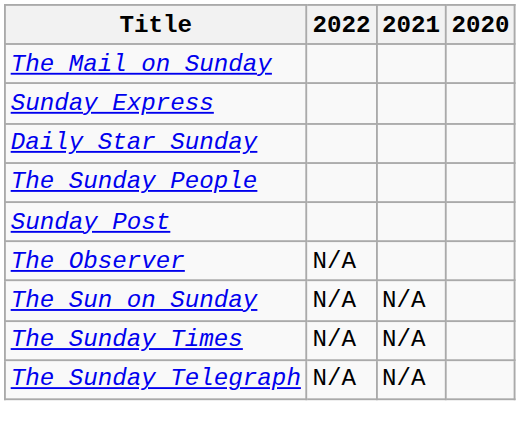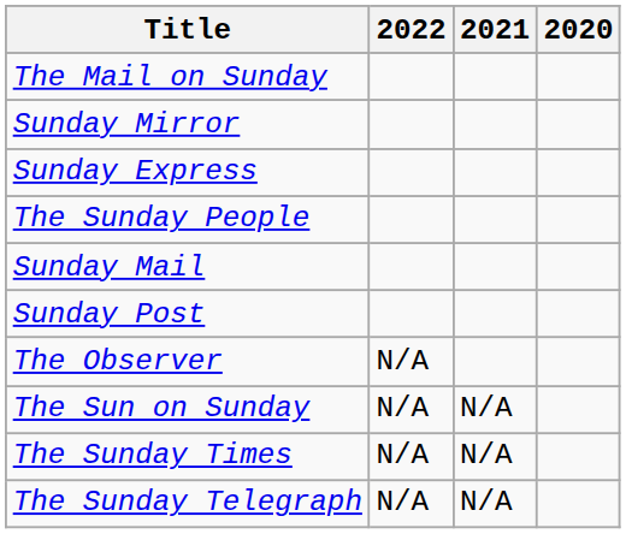+ row: Sunday Mirror
- row: Daily Star Sunday
+ row: Sunday Mail
